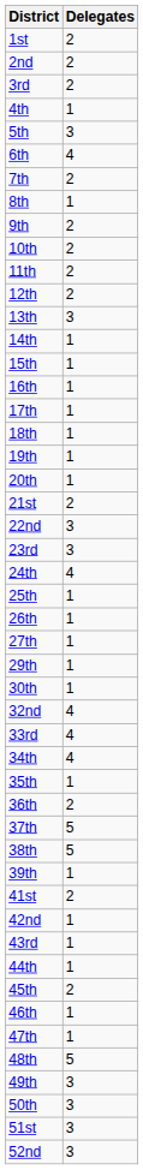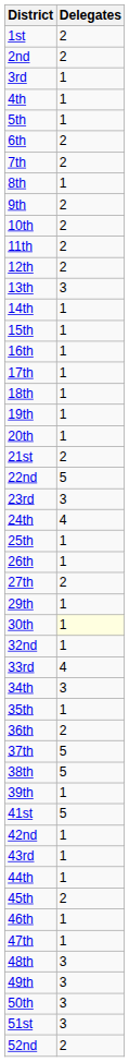3rd | Delegates: 2 -> 1
5th | Delegates: 3 -> 1
6th | Delegates: 4 -> 2
22nd | Delegates: 3 -> 5
27th | Delegates: 1 -> 2
30th | Delegates: no background -> lightyellow background
32nd | Delegates: 4 -> 1
34th | Delegates: 4 -> 3
41st | Delegates: 2 -> 5
48th | Delegates: 5 -> 3
52nd | Delegates: 3 -> 2
